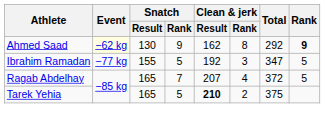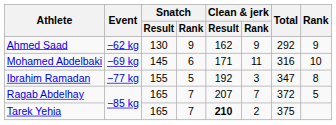Ahmed Saad | Event: lightyellow background -> no background
Ahmed Saad | Clean & jerk / Rank: 8 -> 9
Ahmed Saad | Rank: bold -> normal
+ row: Mohamed Abdelbaki | −69 kg | 145 | 6 | 171 | 11 | 316 | 10
Ibrahim Ramadan | Rank: 5 -> 8
Ragab Abdelhay | Clean & jerk / Rank: 4 -> 7
Tarek Yehia | Snatch / Rank: 5 -> 7
